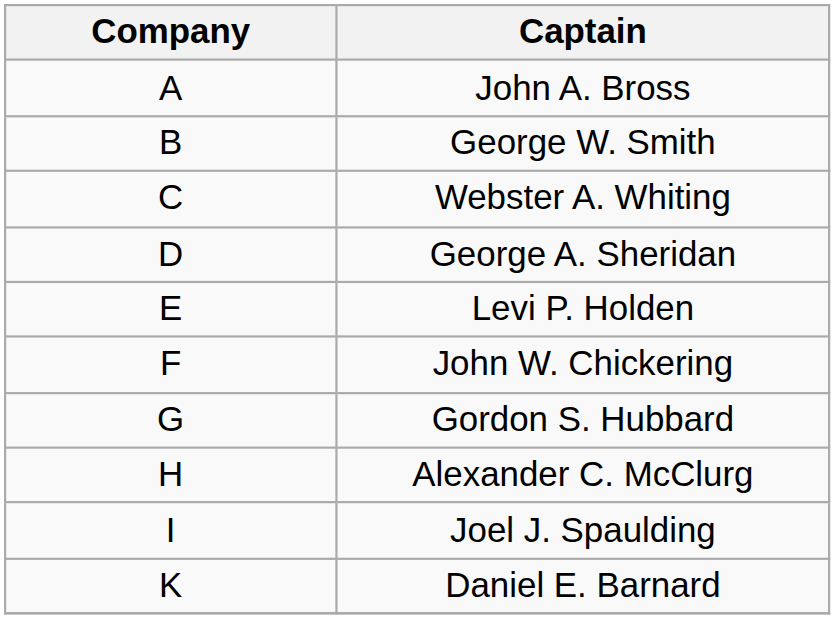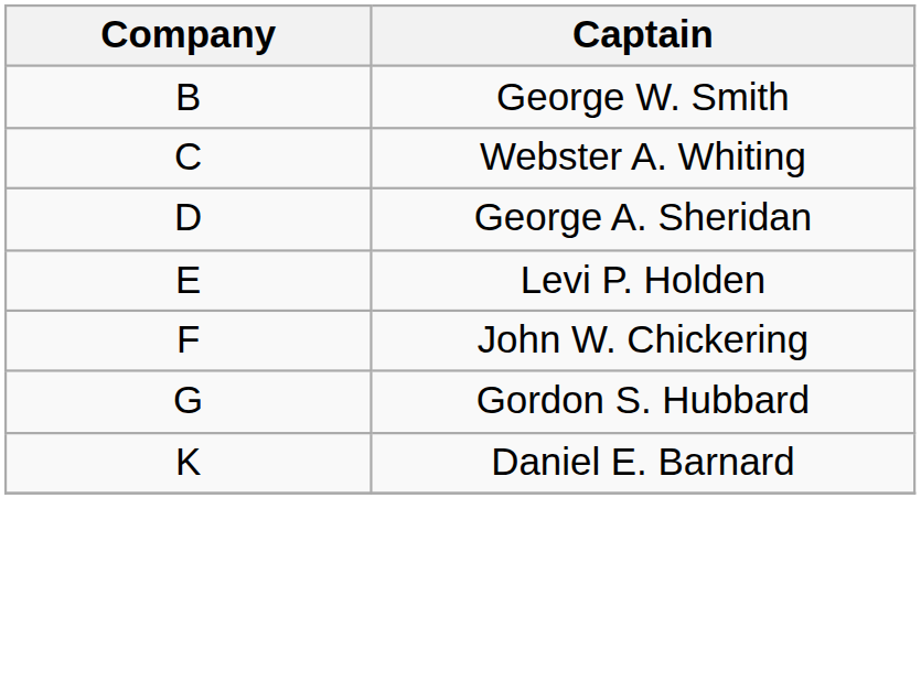- row: A | John A. Bross
- row: H | Alexander C. McClurg
- row: I | Joel J. Spaulding
